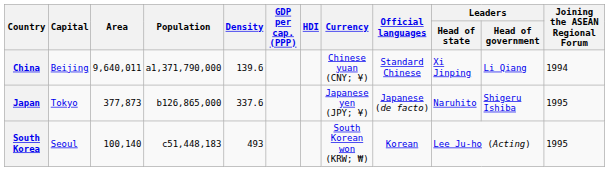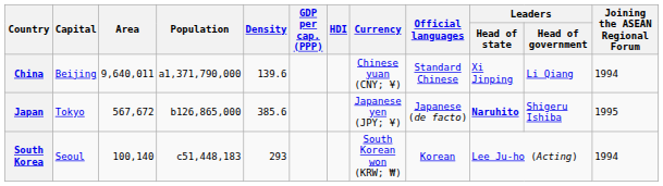Japan | Area: 377,873 -> 567,672
Japan | Density: 337.6 -> 385.6
Japan | Leaders / Head of state: normal -> bold
South Korea | Density: 493 -> 293
South Korea | Joining the ASEAN Regional Forum: 1995 -> 1994
